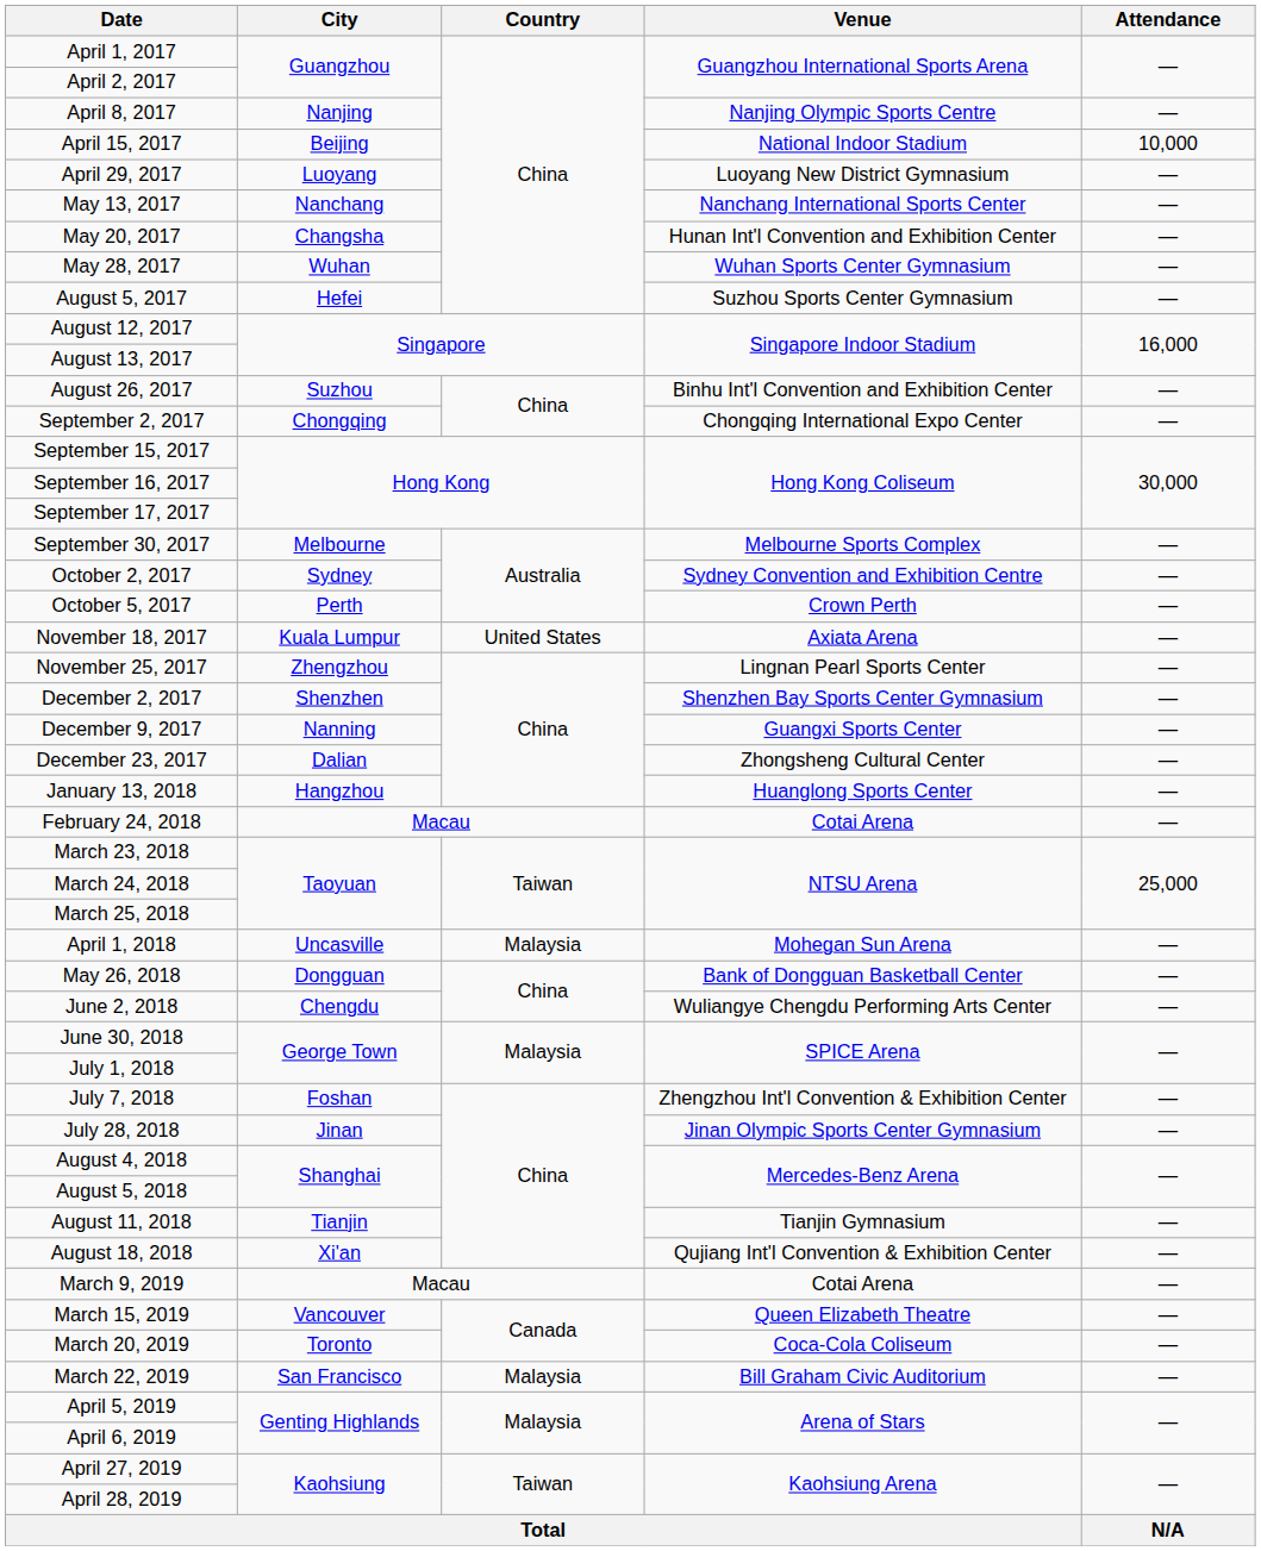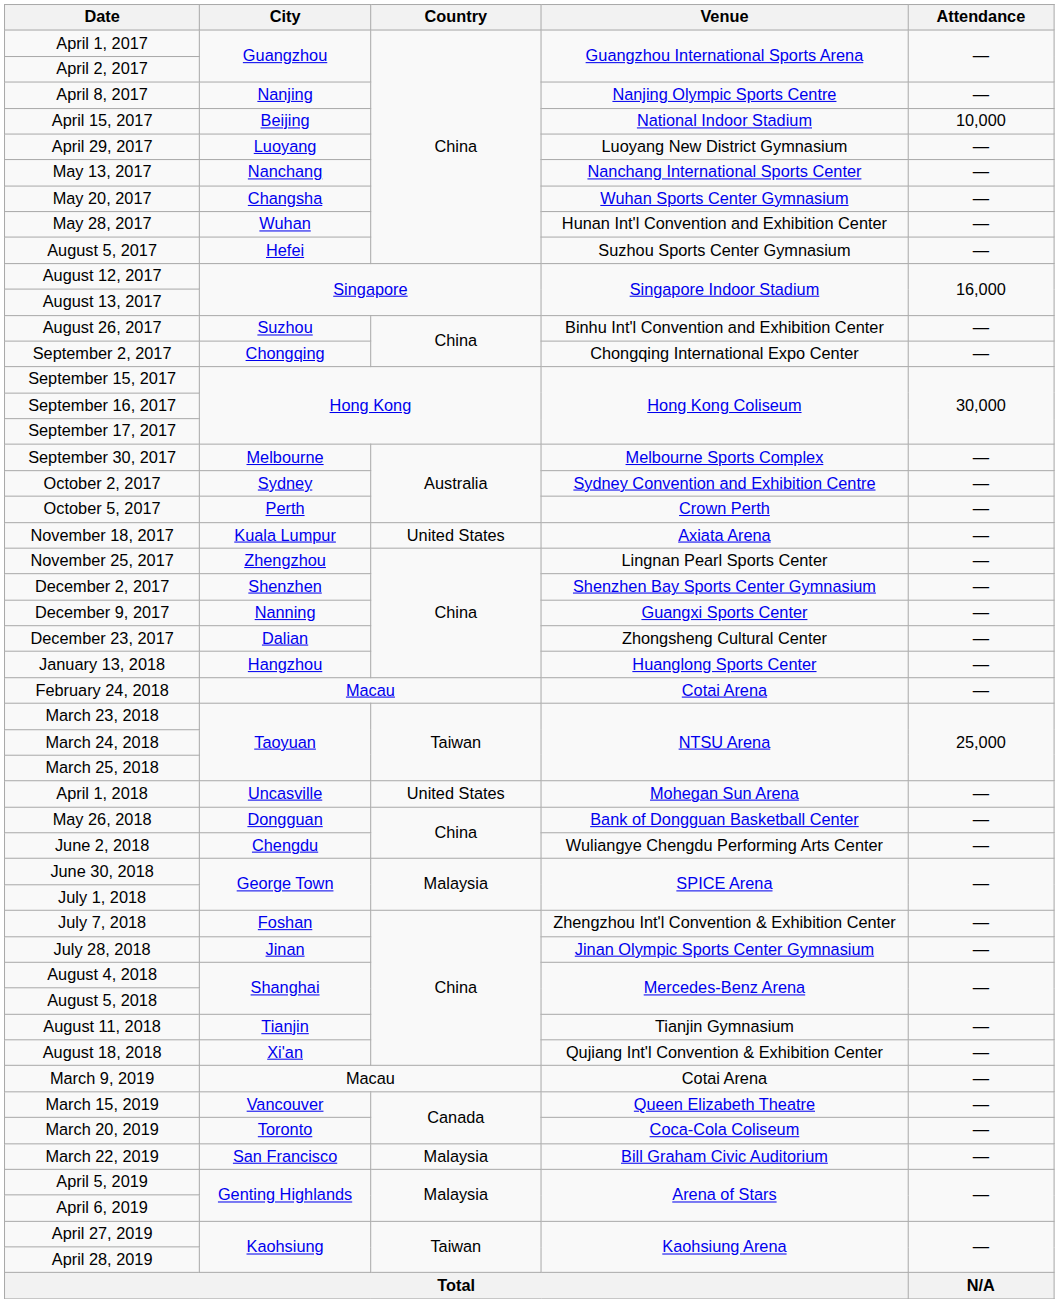May 20, 2017 | Venue: Hunan Int'l Convention and Exhibition Center -> Wuhan Sports Center Gymnasium
May 28, 2017 | Venue: Wuhan Sports Center Gymnasium -> Hunan Int'l Convention and Exhibition Center
April 1, 2018 | Country: Malaysia -> United States
